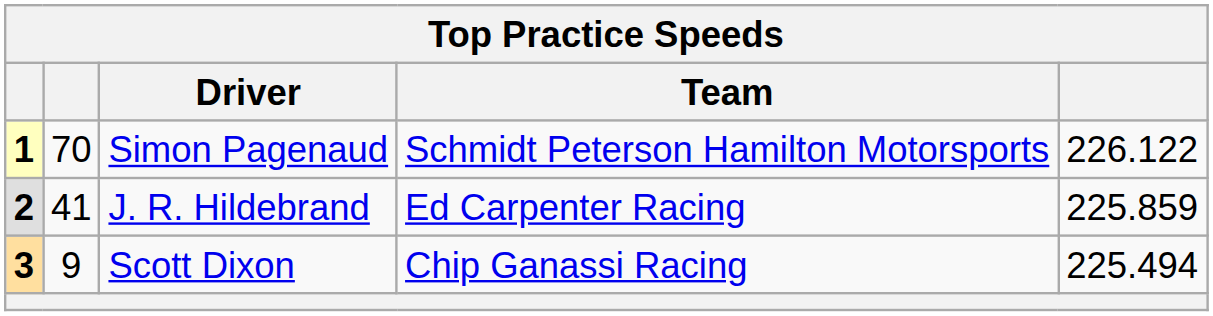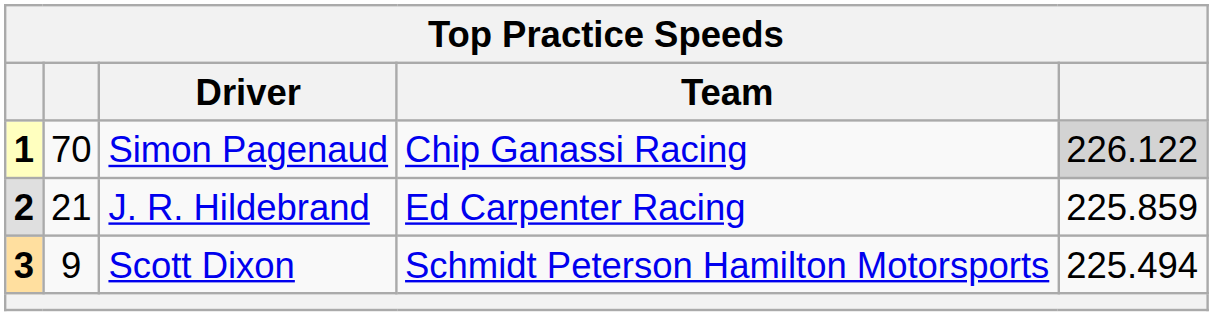Simon Pagenaud | Team: Schmidt Peterson Hamilton Motorsports -> Chip Ganassi Racing
Simon Pagenaud | column 5: no background -> lightgrey background
J. R. Hildebrand | column 2: 41 -> 21
Scott Dixon | Team: Chip Ganassi Racing -> Schmidt Peterson Hamilton Motorsports
